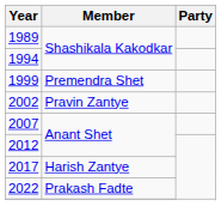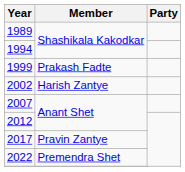1999 | Member: Premendra Shet -> Prakash Fadte
2002 | Member: Pravin Zantye -> Harish Zantye
2017 | Member: Harish Zantye -> Pravin Zantye
2022 | Member: Prakash Fadte -> Premendra Shet
